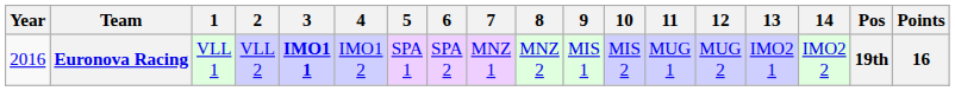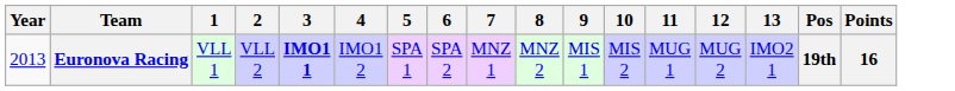- column: 14 | IMO2 2
Euronova Racing | Year: 2016 -> 2013
